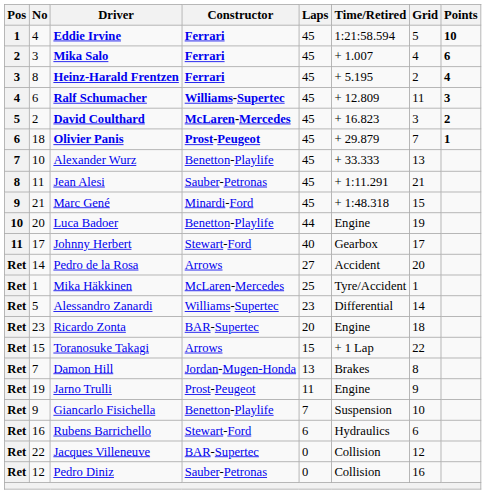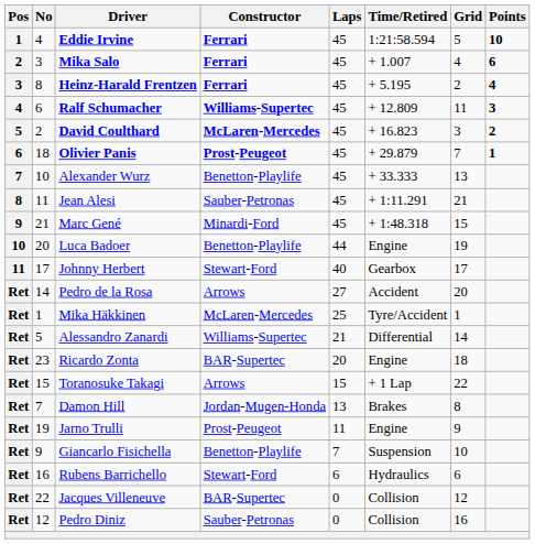Alessandro Zanardi | Laps: 23 -> 21
